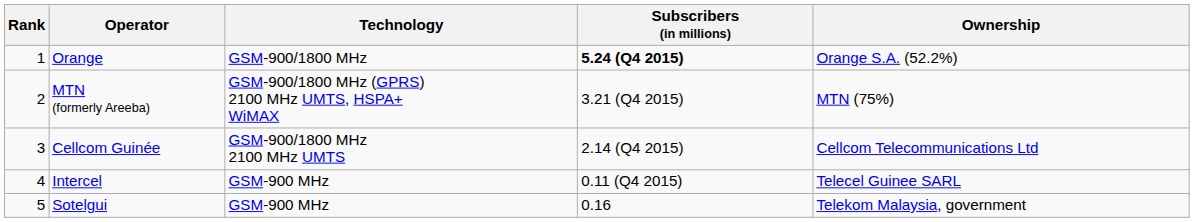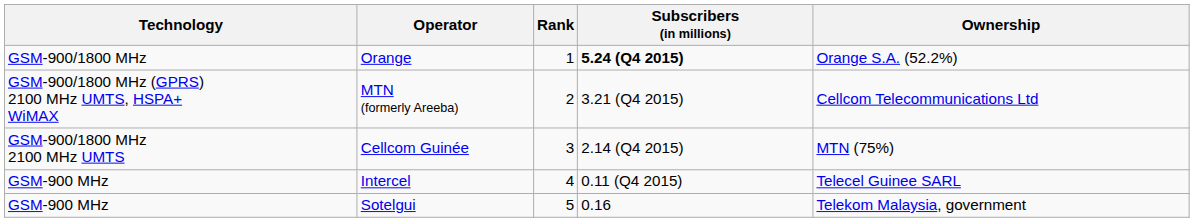columns swapped: Rank <-> Technology
MTN (formerly Areeba) | Ownership: MTN (75%) -> Cellcom Telecommunications Ltd
Cellcom Guinée | Ownership: Cellcom Telecommunications Ltd -> MTN (75%)
